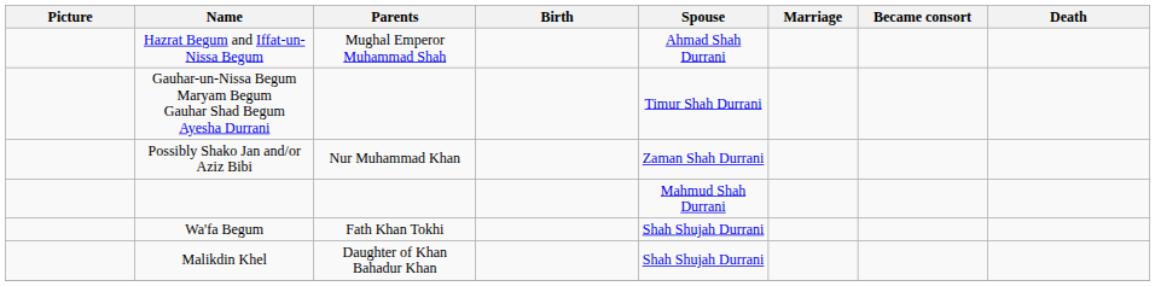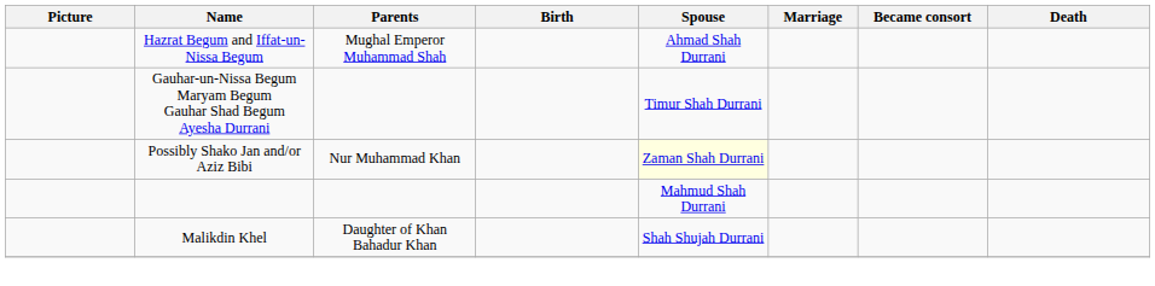Possibly Shako Jan and/or Aziz Bibi | Spouse: no background -> lightyellow background
- row: Wa'fa Begum | Fath Khan Tokhi | Shah Shujah Durrani
